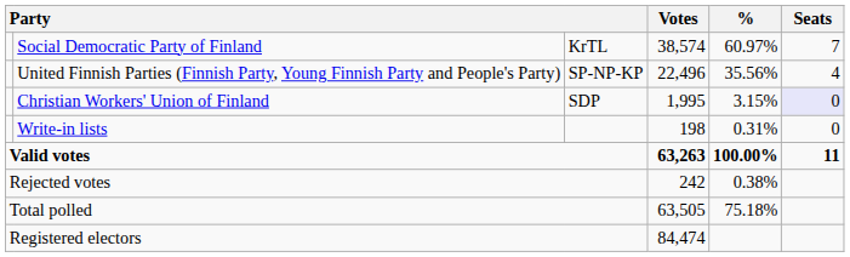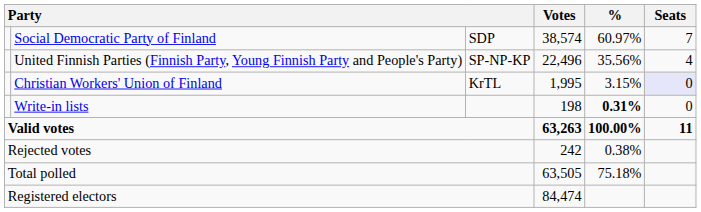Social Democratic Party of Finland | column 3: KrTL -> SDP
Christian Workers' Union of Finland | column 3: SDP -> KrTL
Write-in lists | %: normal -> bold
